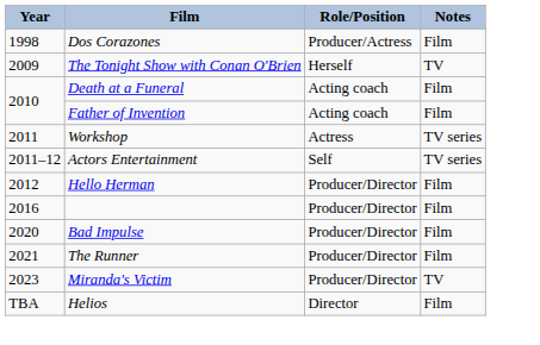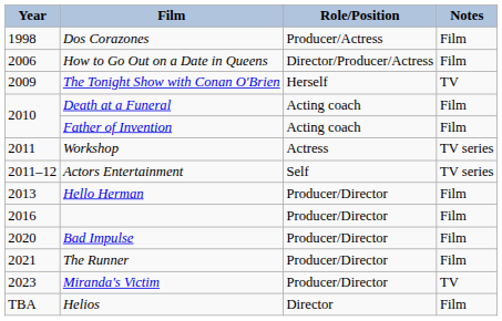+ row: 2006 | How to Go Out on a Date in Queens | Director/Producer/Actress | Film
Hello Herman | Year: 2012 -> 2013
